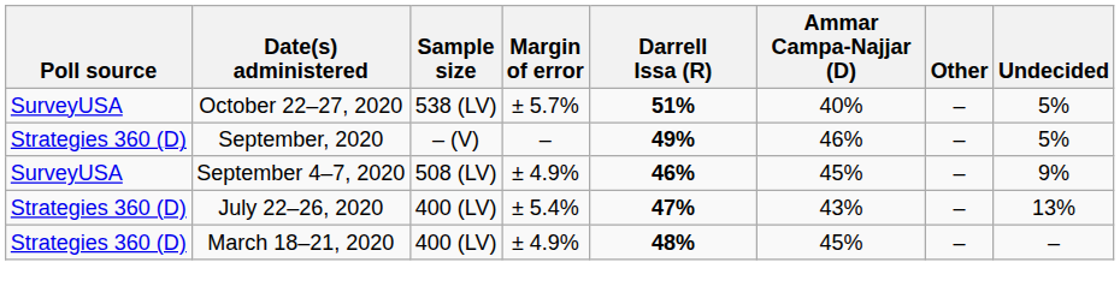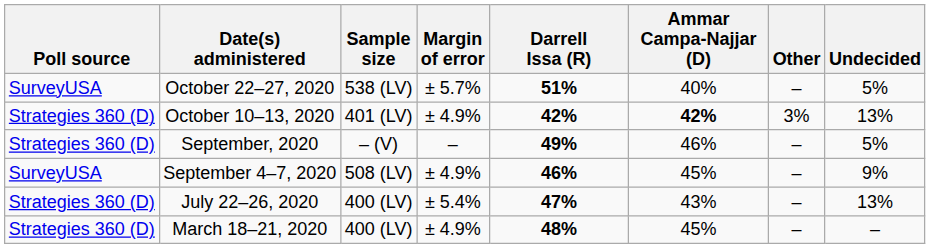+ row: Strategies 360 (D) | October 10–13, 2020 | 401 (LV) | ± 4.9% | 42% | 42% | 3% | 13%
